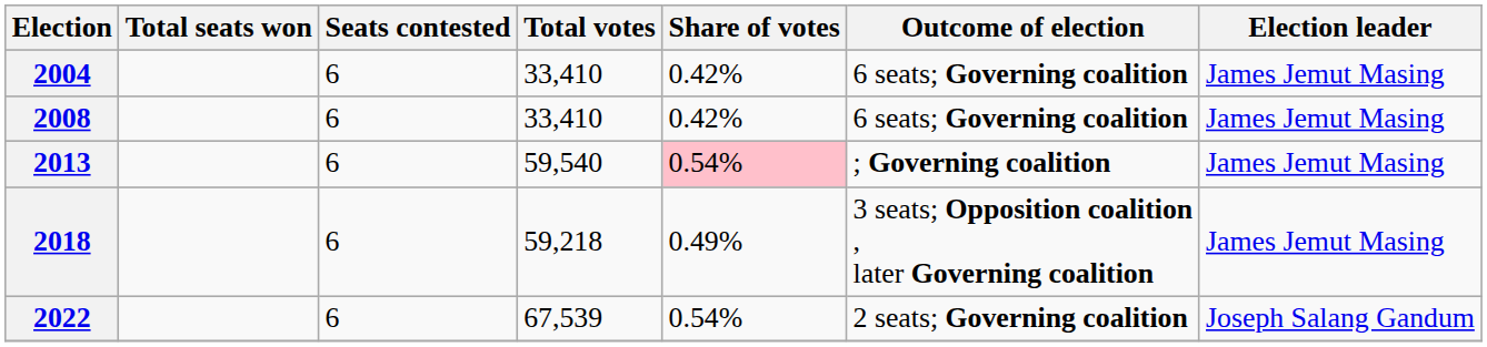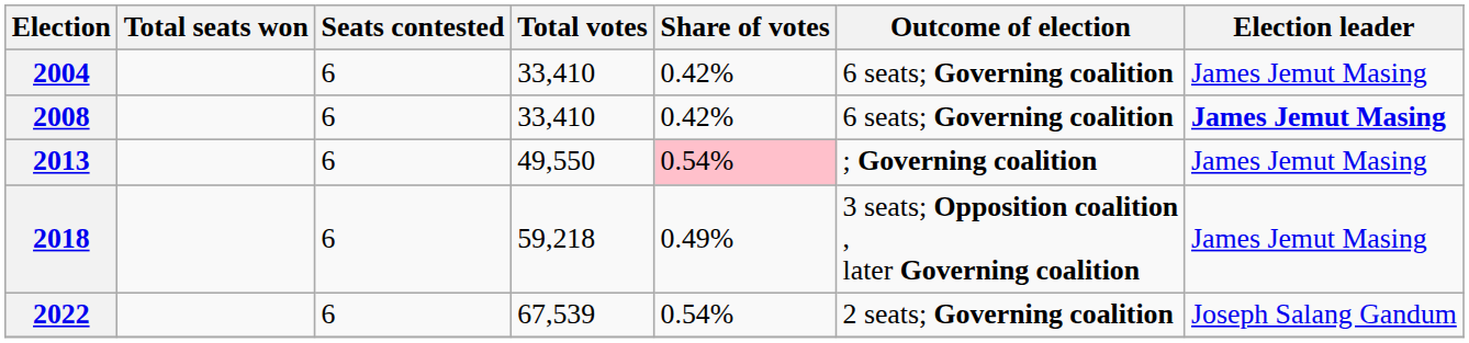2008 | Election leader: normal -> bold
2013 | Total votes: 59,540 -> 49,550
